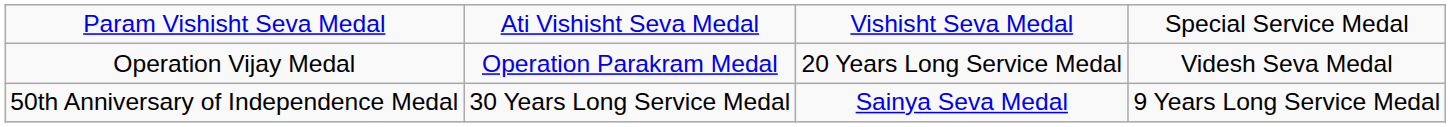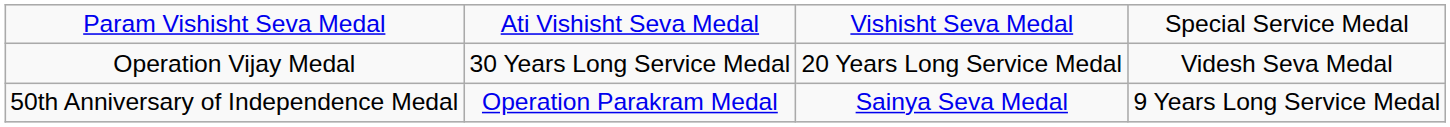Operation Vijay Medal | column 2: Operation Parakram Medal -> 30 Years Long Service Medal
50th Anniversary of Independence Medal | column 2: 30 Years Long Service Medal -> Operation Parakram Medal
